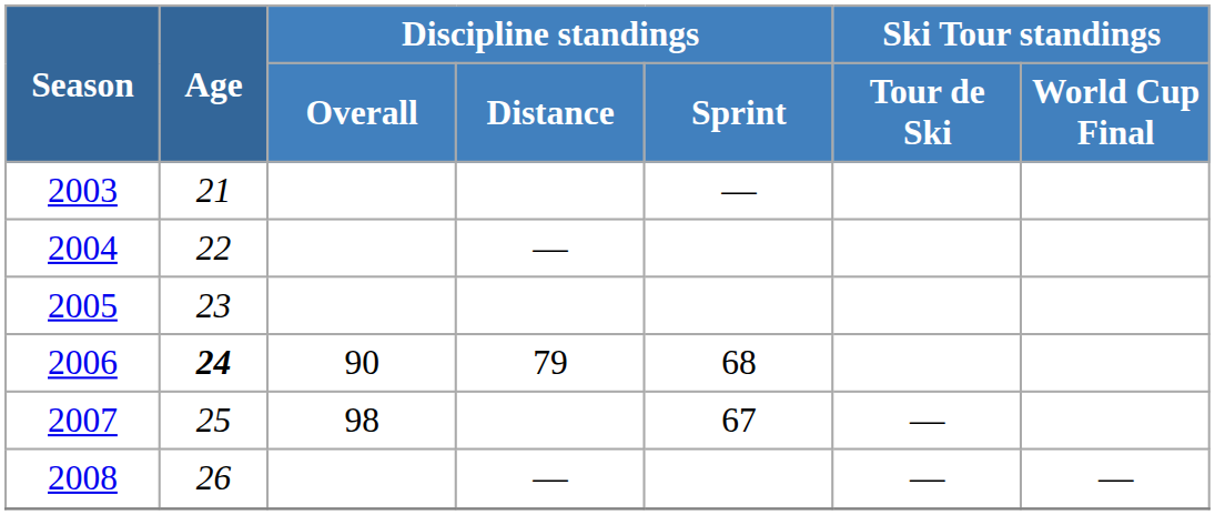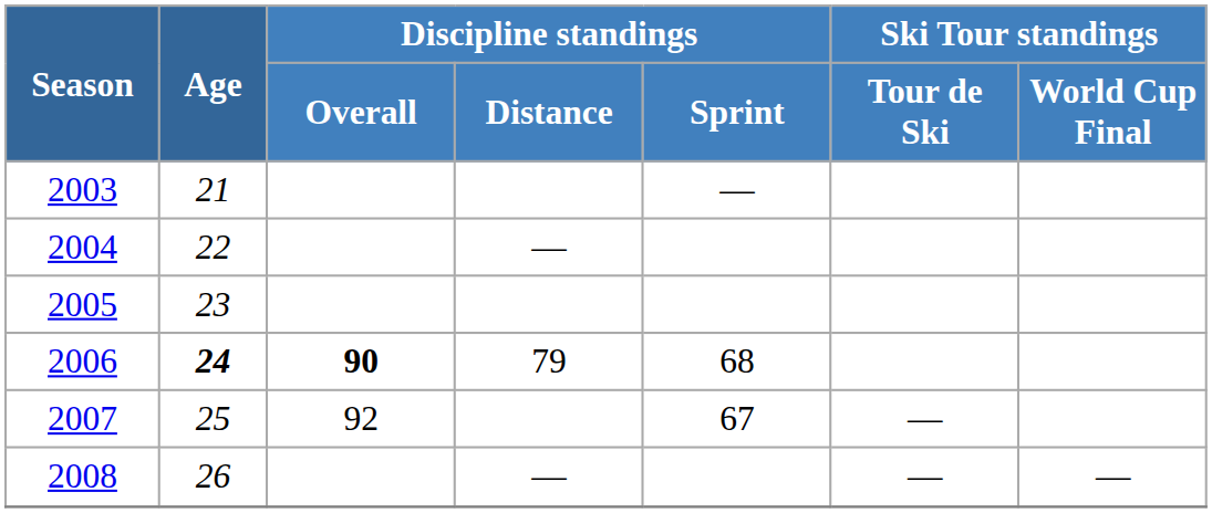2006 | Discipline standings / Overall: normal -> bold
2007 | Discipline standings / Overall: 98 -> 92
